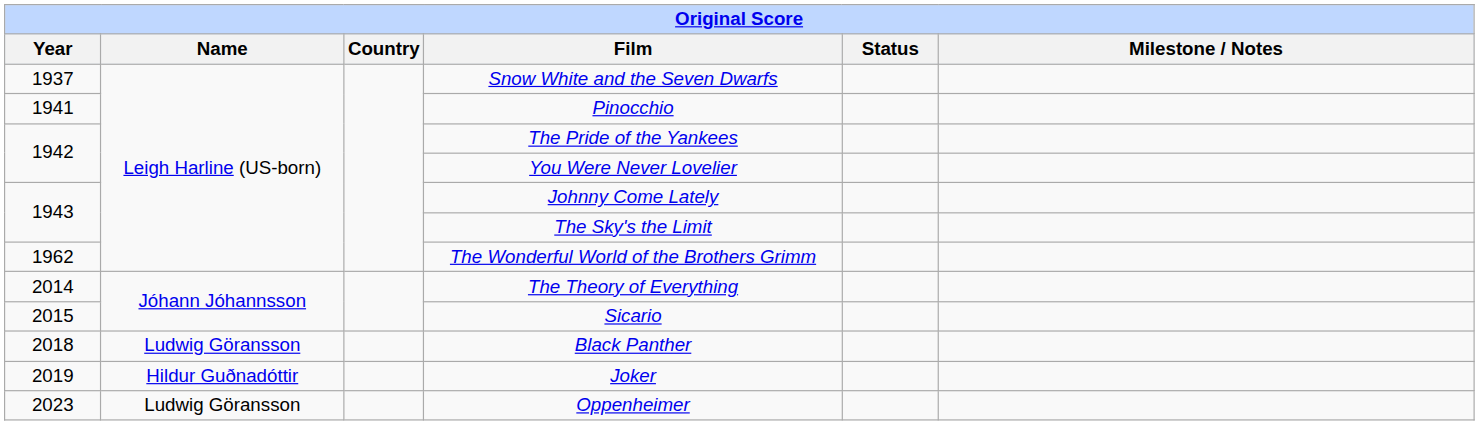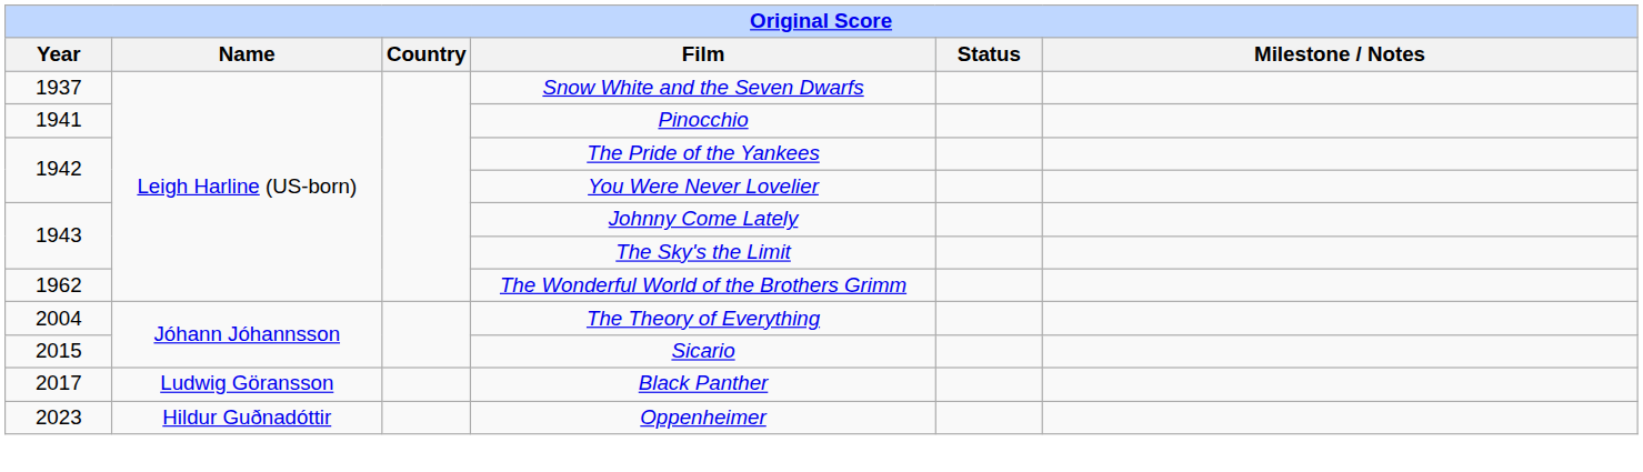The Theory of Everything | Year: 2014 -> 2004
Black Panther | Year: 2018 -> 2017
- row: 2019 | Hildur Guðnadóttir | Joker
Oppenheimer | Name: Ludwig Göransson -> Hildur Guðnadóttir
